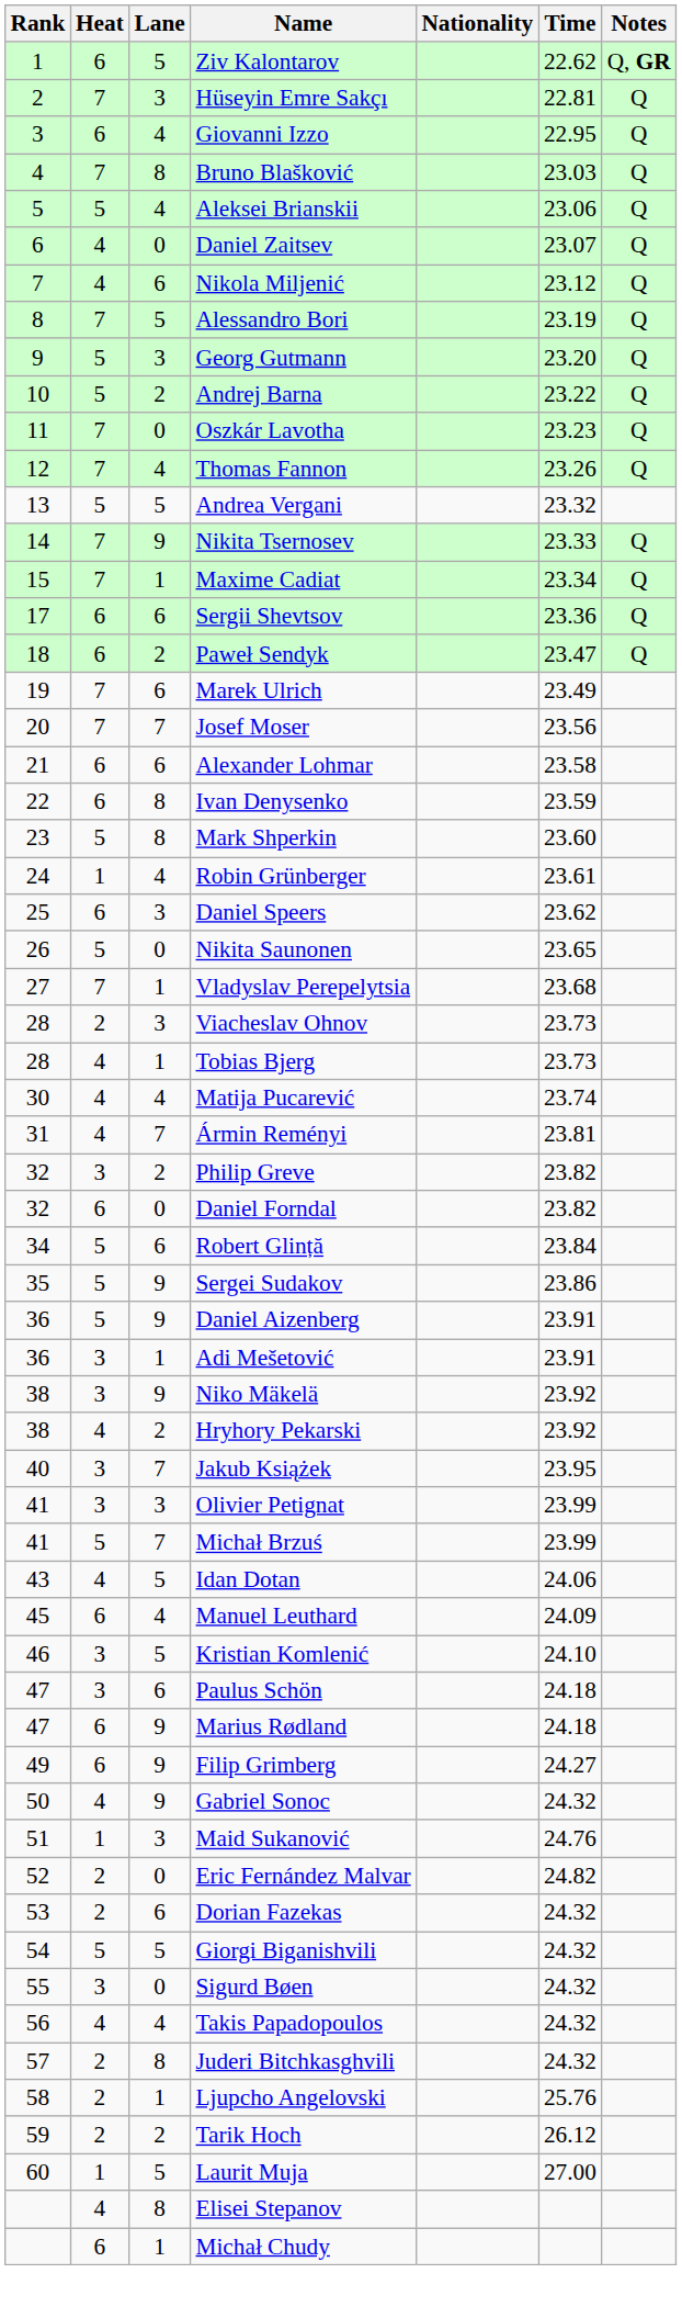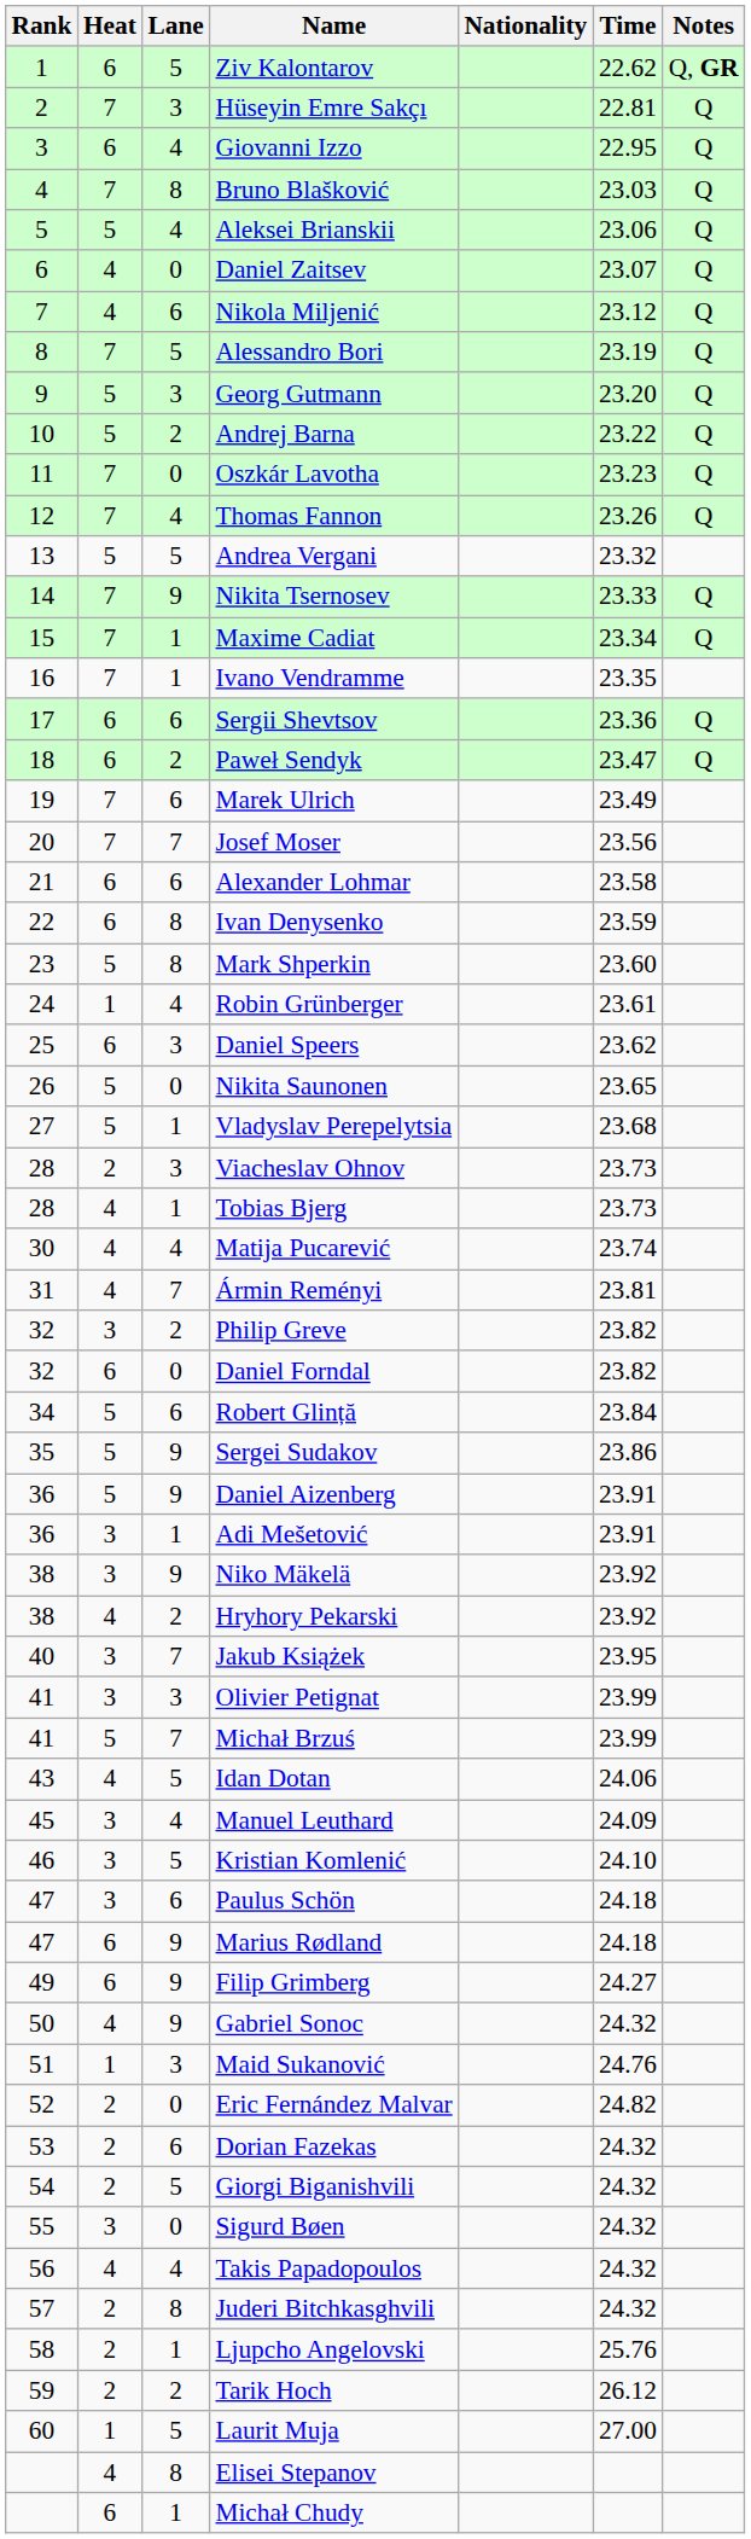+ row: 16 | 7 | 1 | Ivano Vendramme | 23.35
Vladyslav Perepelytsia | Heat: 7 -> 5
Manuel Leuthard | Heat: 6 -> 3
Giorgi Biganishvili | Heat: 5 -> 2
